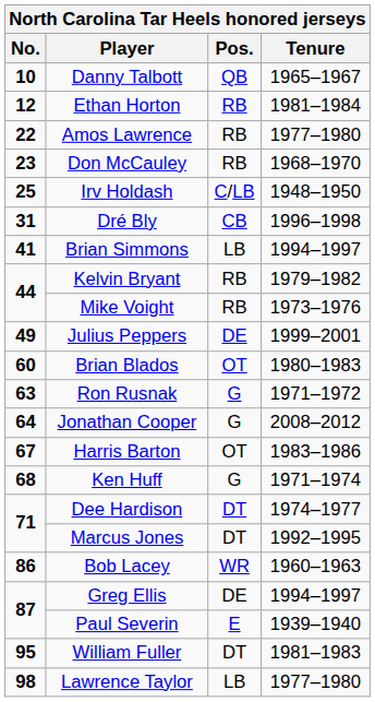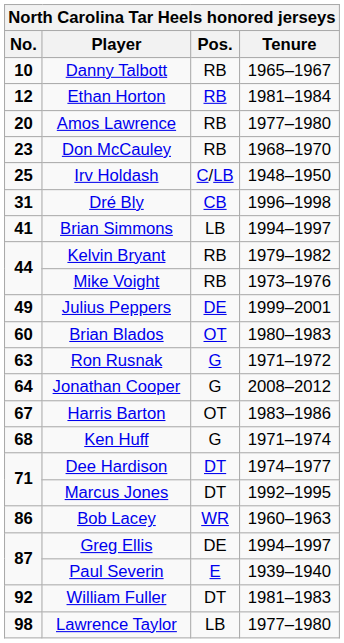Danny Talbott | Pos.: QB -> RB
Amos Lawrence | No.: 22 -> 20
William Fuller | No.: 95 -> 92
